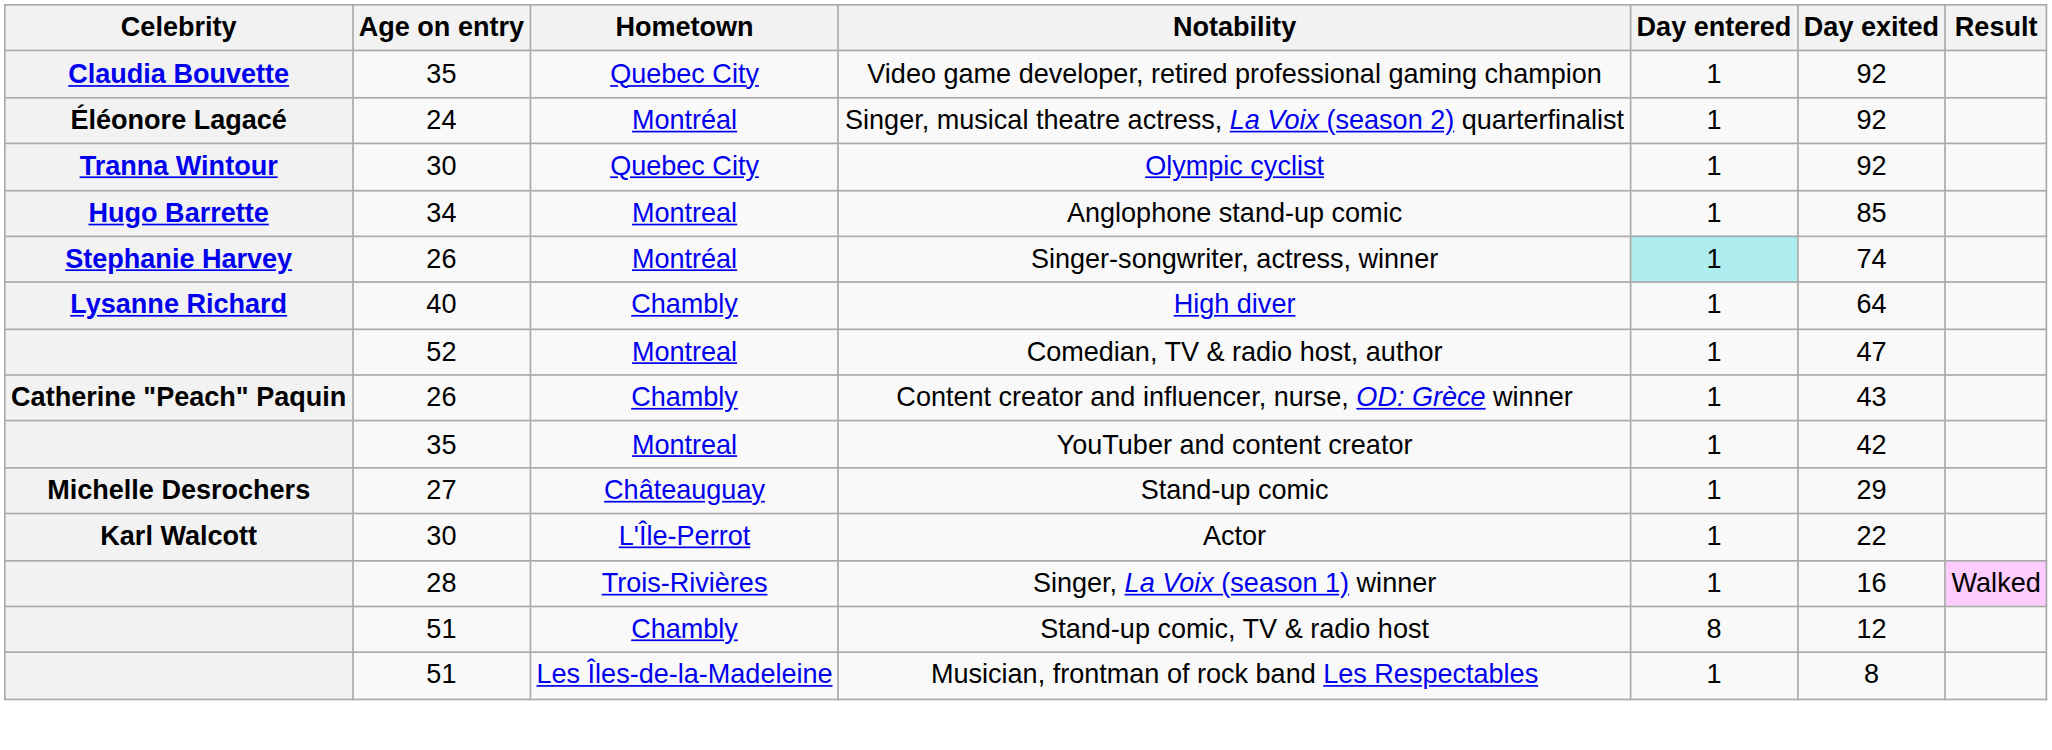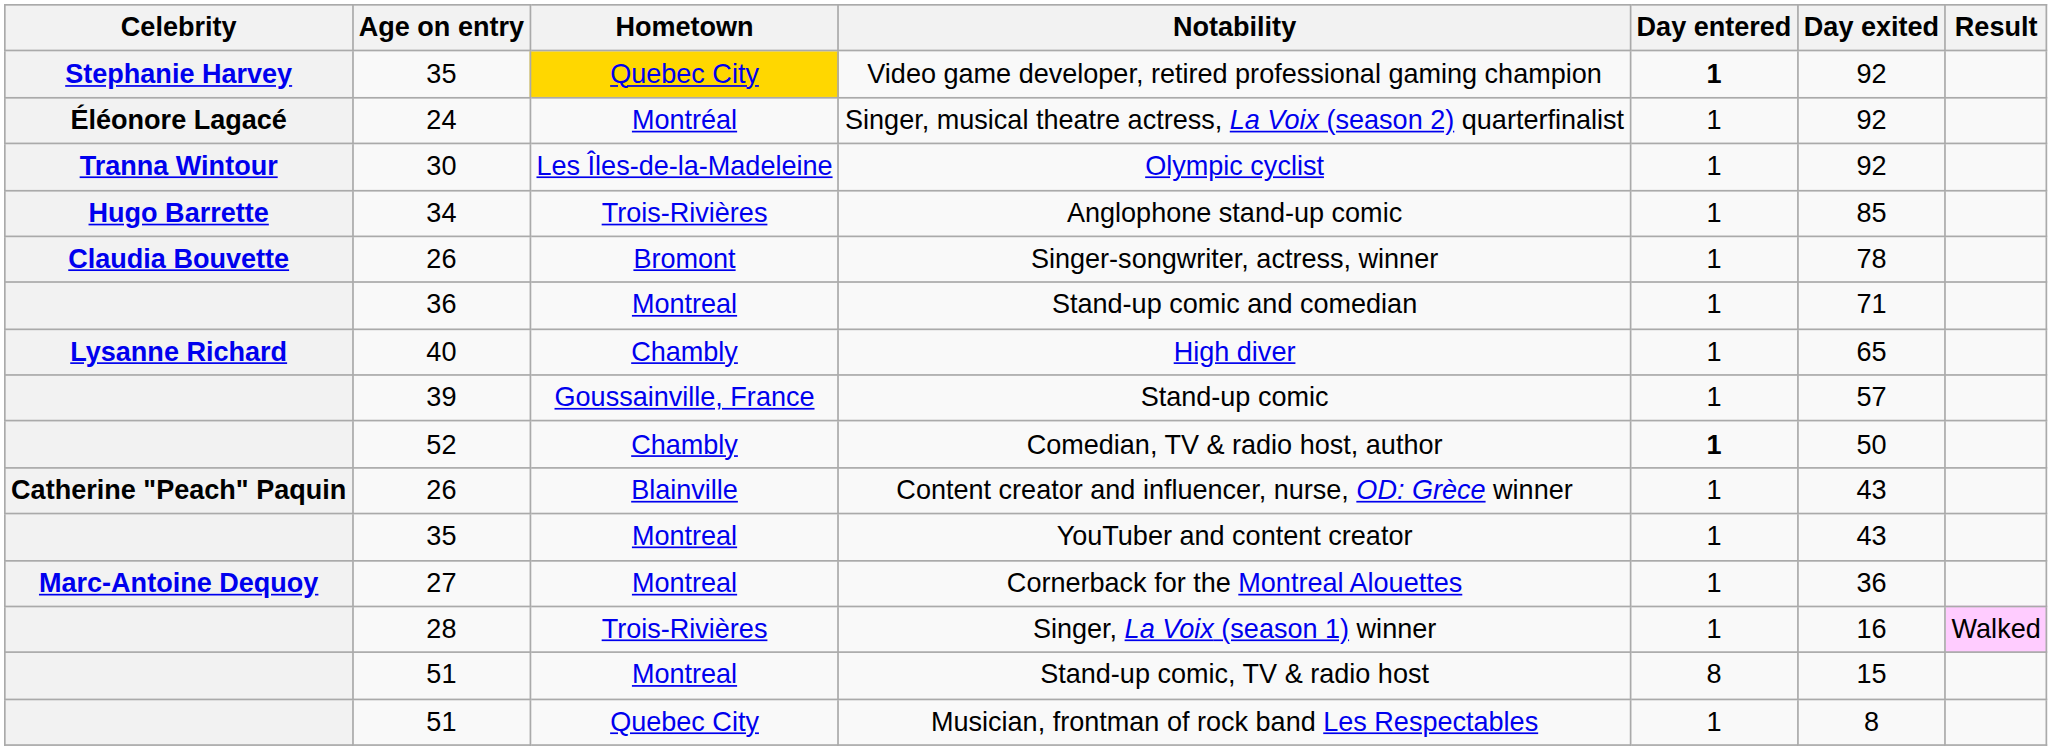Video game developer, retired professional gaming champion | Celebrity: Claudia Bouvette -> Stephanie Harvey
Video game developer, retired professional gaming champion | Hometown: no background -> gold background
Video game developer, retired professional gaming champion | Day entered: normal -> bold
Olympic cyclist | Hometown: Quebec City -> Les Îles-de-la-Madeleine
Anglophone stand-up comic | Hometown: Montreal -> Trois-Rivières
Singer-songwriter, actress, winner | Celebrity: Stephanie Harvey -> Claudia Bouvette
Singer-songwriter, actress, winner | Hometown: Montréal -> Bromont
Singer-songwriter, actress, winner | Day entered: paleturquoise background -> no background
Singer-songwriter, actress, winner | Day exited: 74 -> 78
+ row: 36 | Montreal | Stand-up comic and comedian | 1 | 71
High diver | Day exited: 64 -> 65
+ row: 39 | Goussainville, France | Stand-up comic | 1 | 57
Comedian, TV & radio host, author | Hometown: Montreal -> Chambly
Comedian, TV & radio host, author | Day entered: normal -> bold
Comedian, TV & radio host, author | Day exited: 47 -> 50
Content creator and influencer, nurse, OD: Grèce winner | Hometown: Chambly -> Blainville
YouTuber and content creator | Day exited: 42 -> 43
+ row: Marc-Antoine Dequoy | 27 | Montreal | Cornerback for the Montreal Alouettes | 1 | 36
- row: Michelle Desrochers | 27 | Châteauguay | Stand-up comic | 1 | 29
- row: Karl Walcott | 30 | L'Île-Perrot | Actor | 1 | 22
Stand-up comic, TV & radio host | Hometown: Chambly -> Montreal
Stand-up comic, TV & radio host | Day exited: 12 -> 15
Musician, frontman of rock band Les Respectables | Hometown: Les Îles-de-la-Madeleine -> Quebec City
